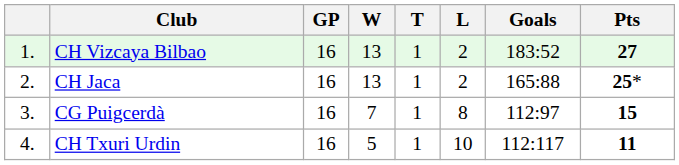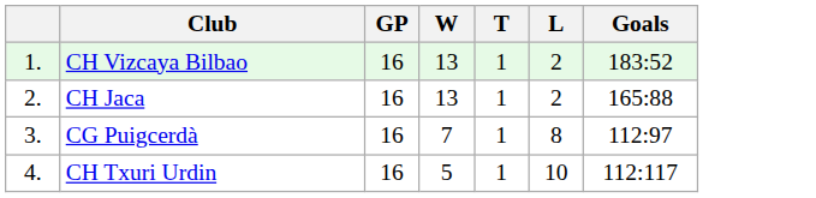- column: Pts | 27 | 25* | 15 | 11
